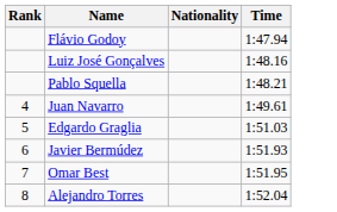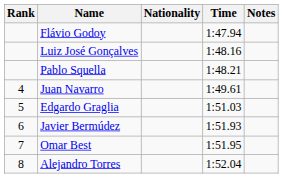+ column: Notes
